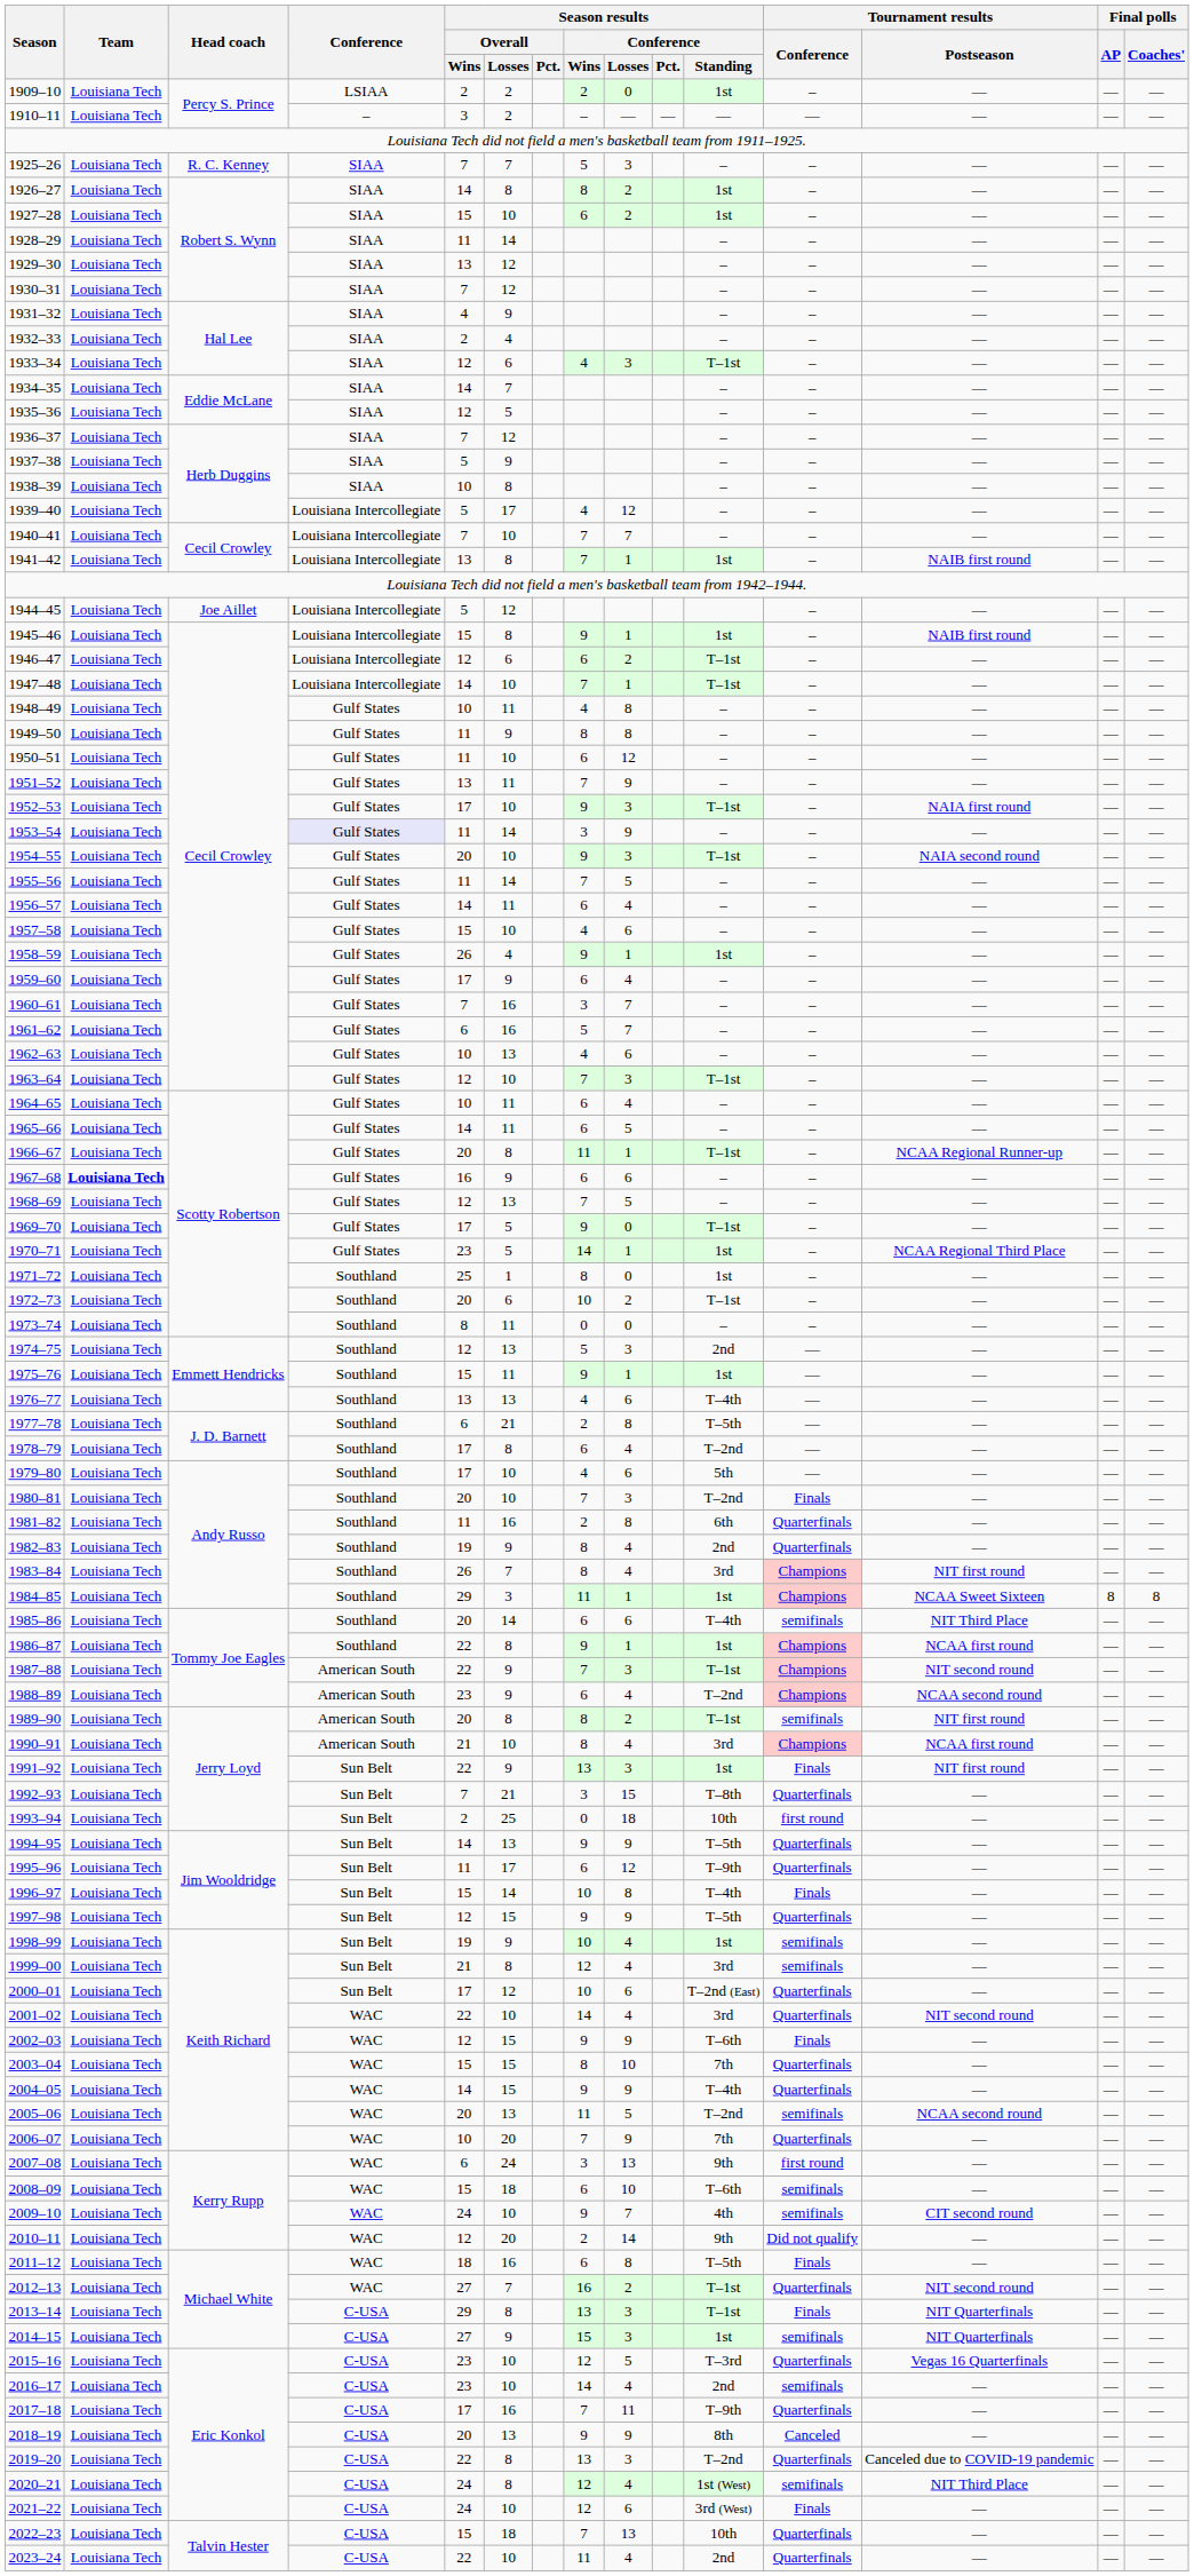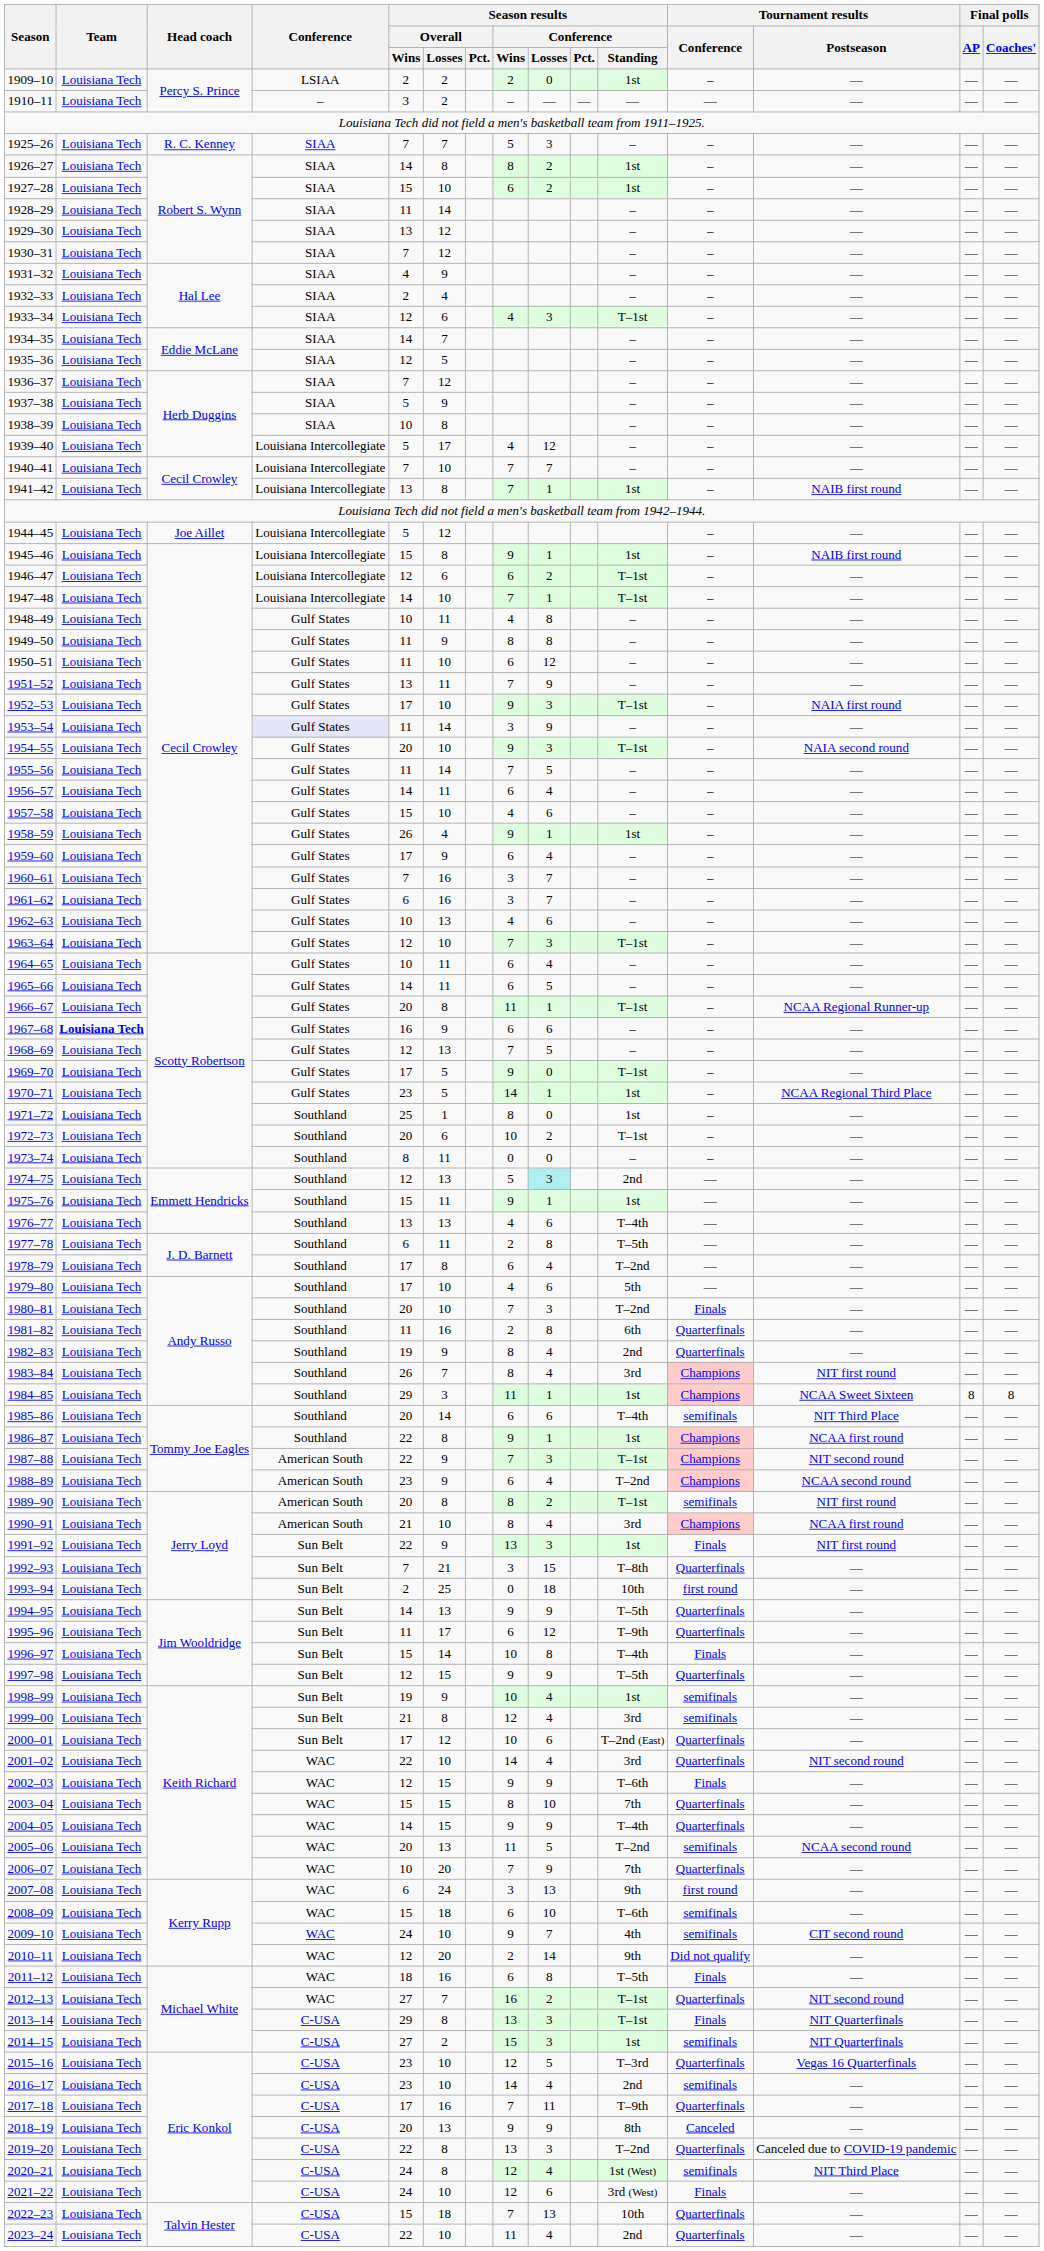1961–62 | Season results / Conference / Wins: 5 -> 3
1974–75 | Season results / Conference / Losses: no background -> paleturquoise background
1977–78 | Season results / Overall / Losses: 21 -> 11
2014–15 | Season results / Overall / Losses: 9 -> 2
